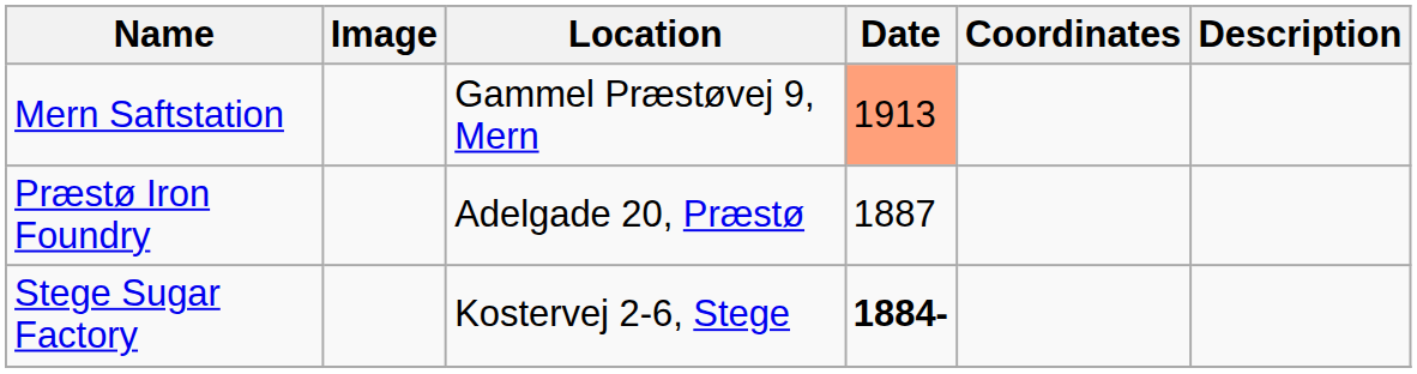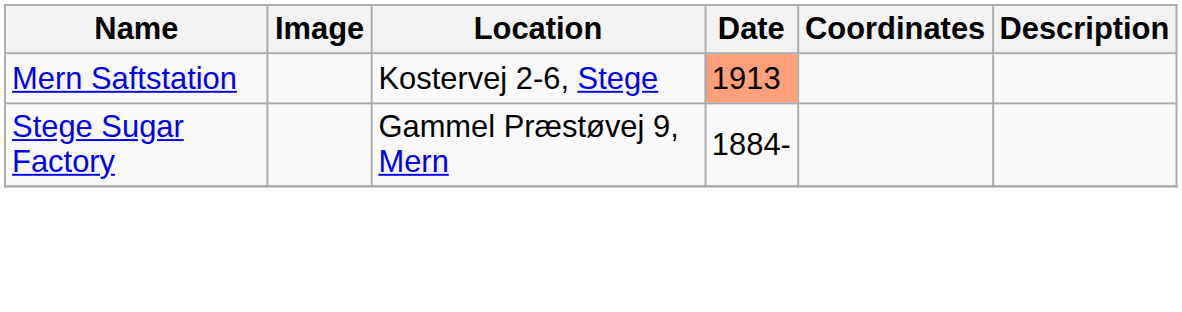Mern Saftstation | Location: Gammel Præstøvej 9, Mern -> Kostervej 2-6, Stege
- row: Præstø Iron Foundry | Adelgade 20, Præstø | 1887
Stege Sugar Factory | Location: Kostervej 2-6, Stege -> Gammel Præstøvej 9, Mern
Stege Sugar Factory | Date: bold -> normal
